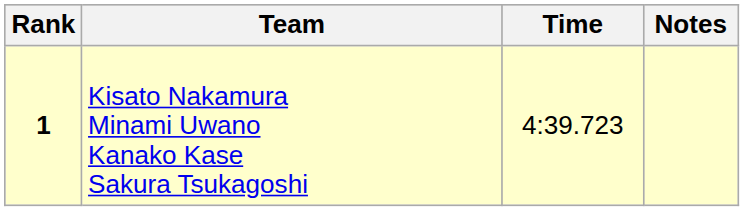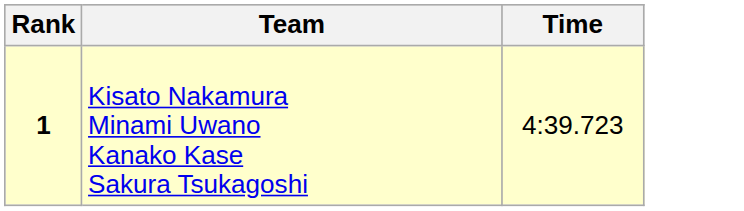- column: Notes
